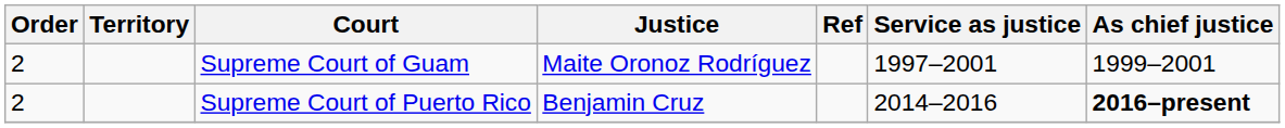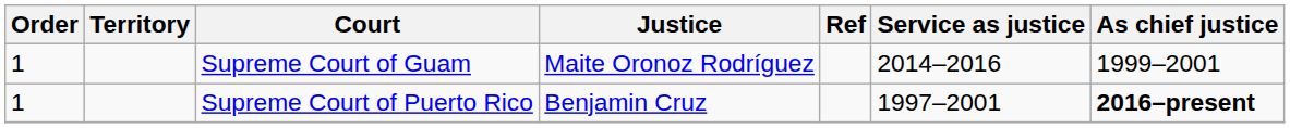Supreme Court of Guam | Order: 2 -> 1
Supreme Court of Guam | Service as justice: 1997–2001 -> 2014–2016
Supreme Court of Puerto Rico | Order: 2 -> 1
Supreme Court of Puerto Rico | Service as justice: 2014–2016 -> 1997–2001
